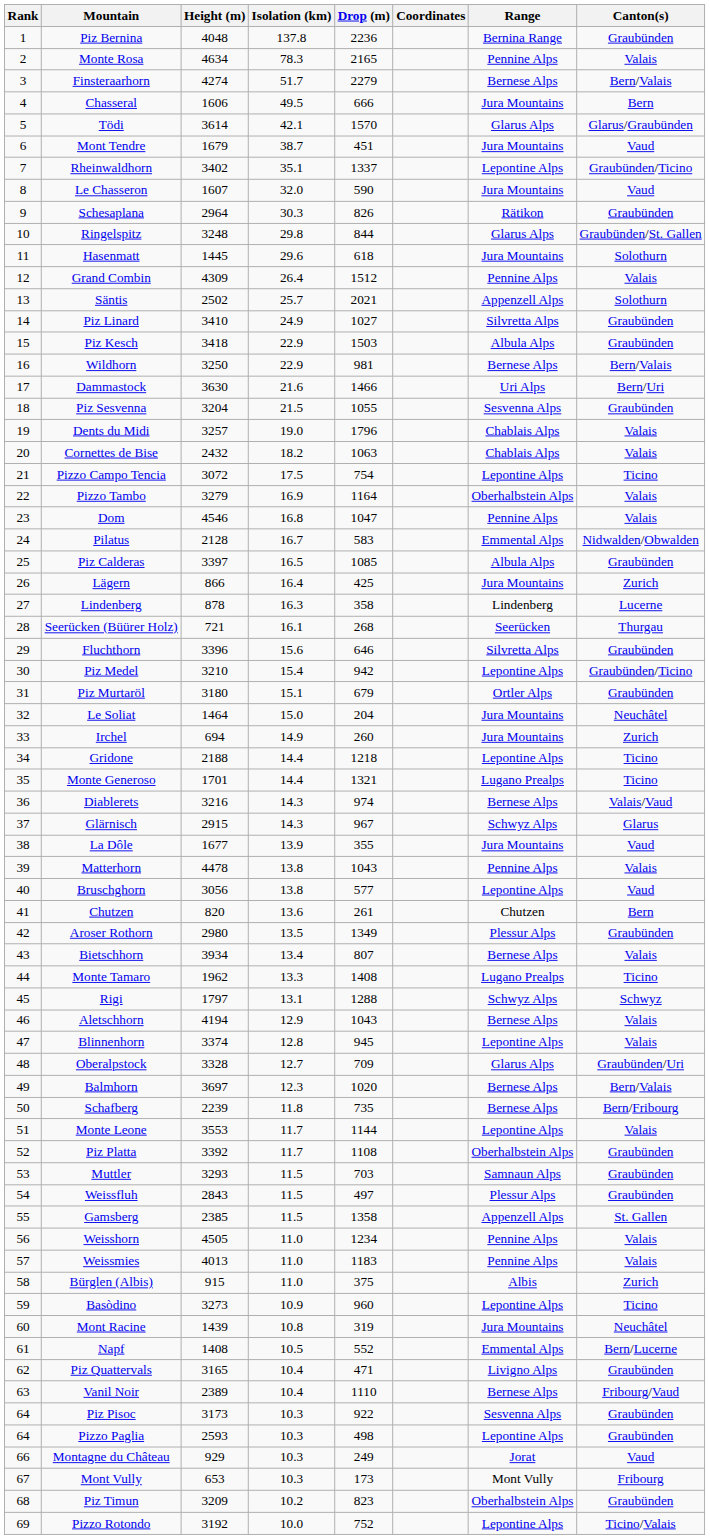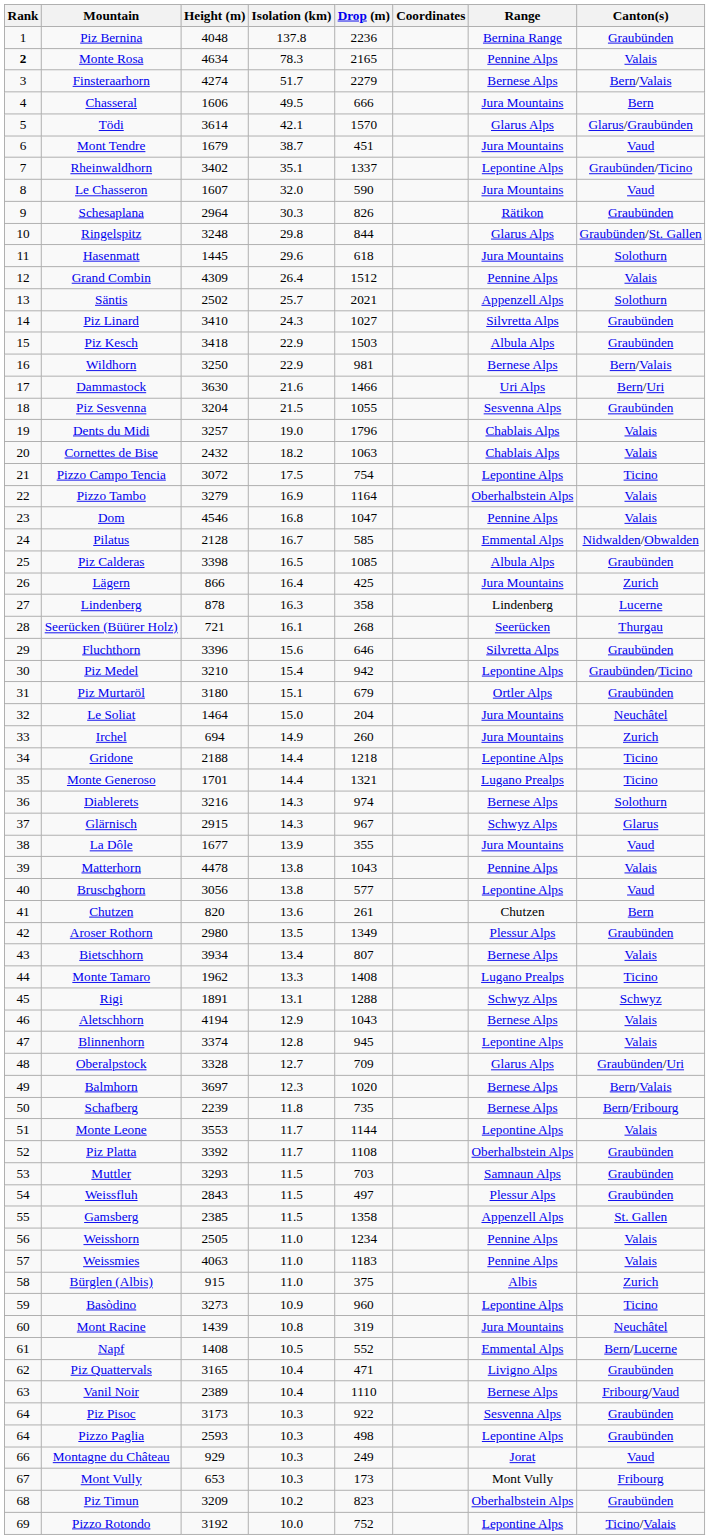Monte Rosa | Rank: normal -> bold
Piz Linard | Isolation (km): 24.9 -> 24.3
Pilatus | Drop (m): 583 -> 585
Piz Calderas | Height (m): 3397 -> 3398
Diablerets | Canton(s): Valais/Vaud -> Solothurn
Rigi | Height (m): 1797 -> 1891
Weisshorn | Height (m): 4505 -> 2505
Weissmies | Height (m): 4013 -> 4063
